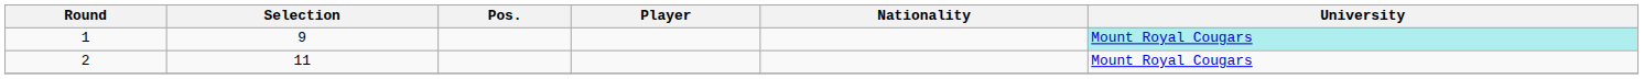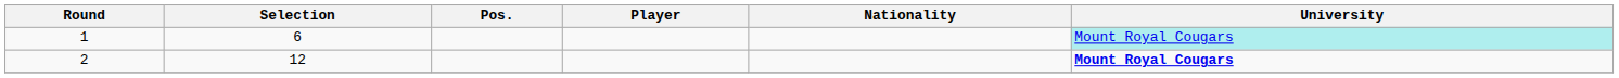1 | Selection: 9 -> 6
2 | Selection: 11 -> 12
2 | University: normal -> bold
